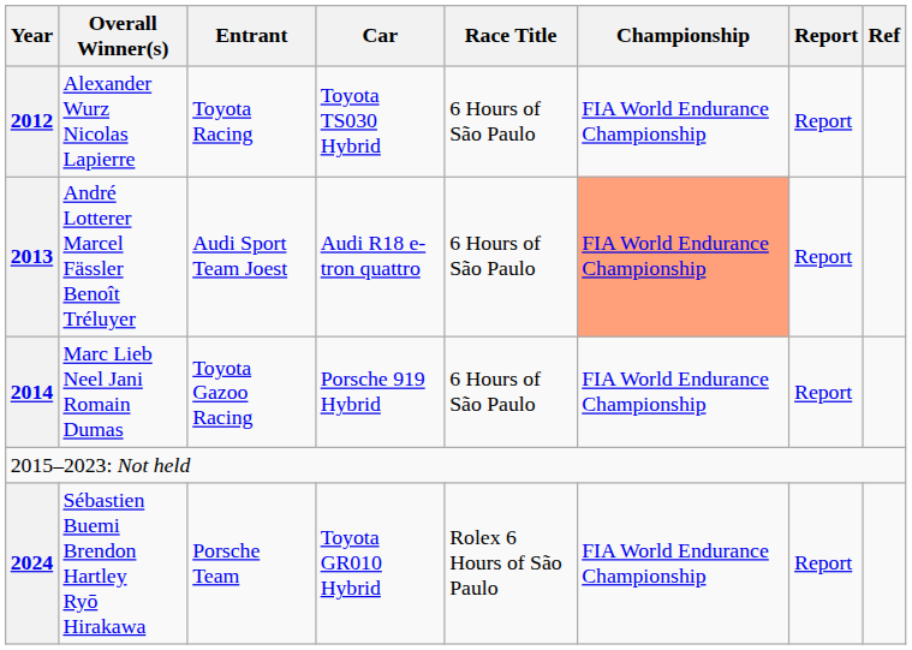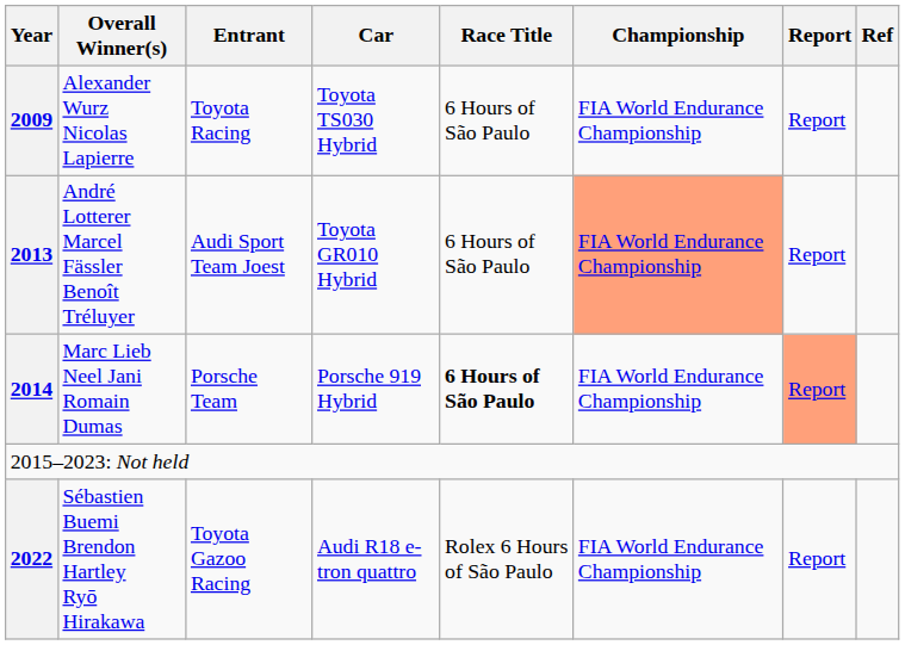Alexander Wurz Nicolas Lapierre | Year: 2012 -> 2009
André Lotterer Marcel Fässler Benoît Tréluyer | Car: Audi R18 e-tron quattro -> Toyota GR010 Hybrid
Marc Lieb Neel Jani Romain Dumas | Entrant: Toyota Gazoo Racing -> Porsche Team
Marc Lieb Neel Jani Romain Dumas | Race Title: normal -> bold
Marc Lieb Neel Jani Romain Dumas | Report: no background -> lightsalmon background
Sébastien Buemi Brendon Hartley Ryō Hirakawa | Year: 2024 -> 2022
Sébastien Buemi Brendon Hartley Ryō Hirakawa | Entrant: Porsche Team -> Toyota Gazoo Racing
Sébastien Buemi Brendon Hartley Ryō Hirakawa | Car: Toyota GR010 Hybrid -> Audi R18 e-tron quattro
